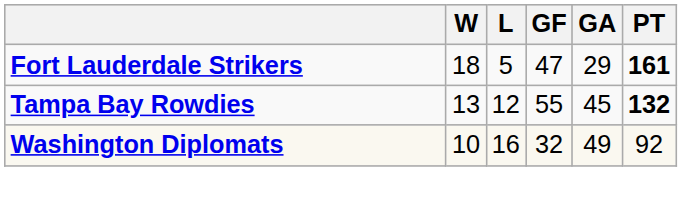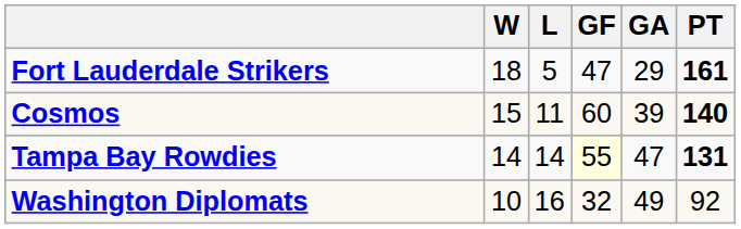+ row: Cosmos | 15 | 11 | 60 | 39 | 140
Tampa Bay Rowdies | W: 13 -> 14
Tampa Bay Rowdies | L: 12 -> 14
Tampa Bay Rowdies | GF: no background -> lightyellow background
Tampa Bay Rowdies | GA: 45 -> 47
Tampa Bay Rowdies | PT: 132 -> 131
